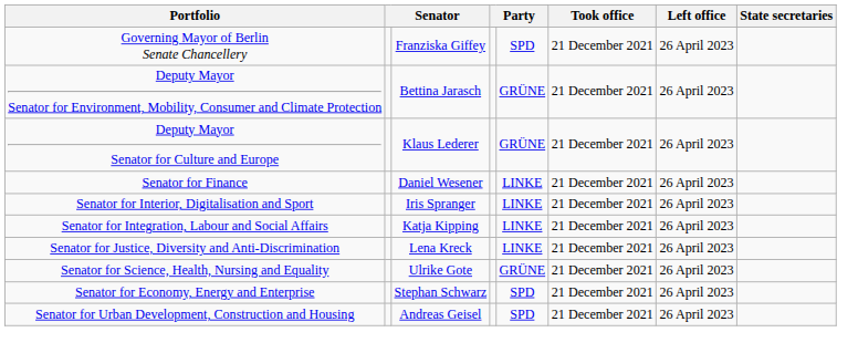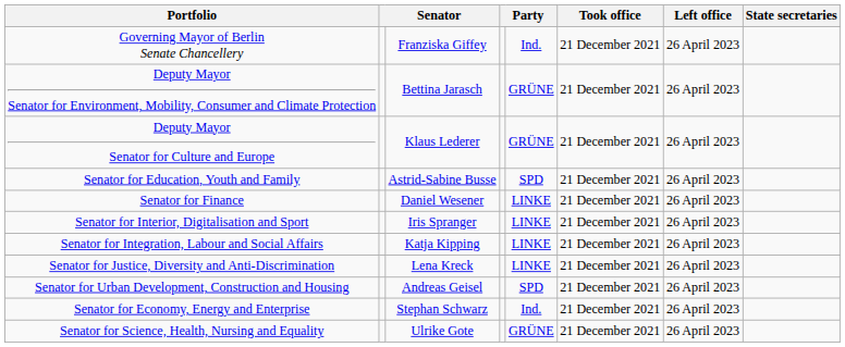Governing Mayor of Berlin Senate Chancellery | column 5: SPD -> Ind.
+ row: Senator for Education, Youth and Family | Astrid-Sabine Busse | SPD | 21 December 2021 | 26 April 2023
rows swapped: Senator for Urban Development, Construction and Housing <-> Senator for Science, Health, Nursing and Equality
Senator for Economy, Energy and Enterprise | column 5: SPD -> Ind.
